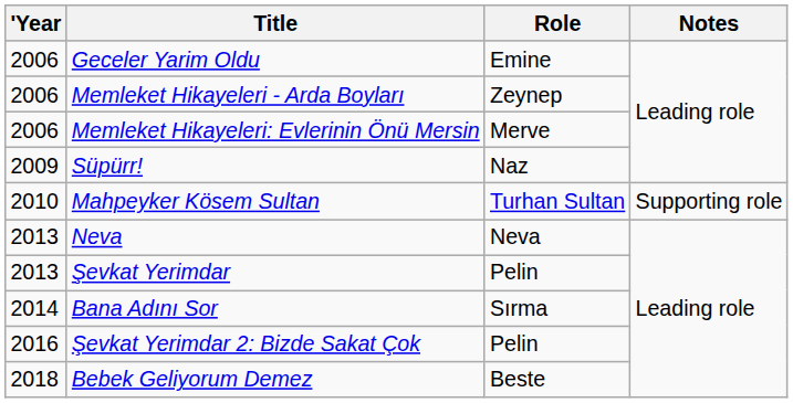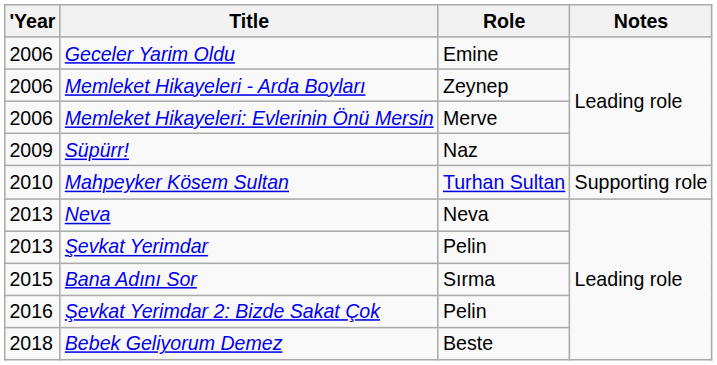Bana Adını Sor | 'Year: 2014 -> 2015
